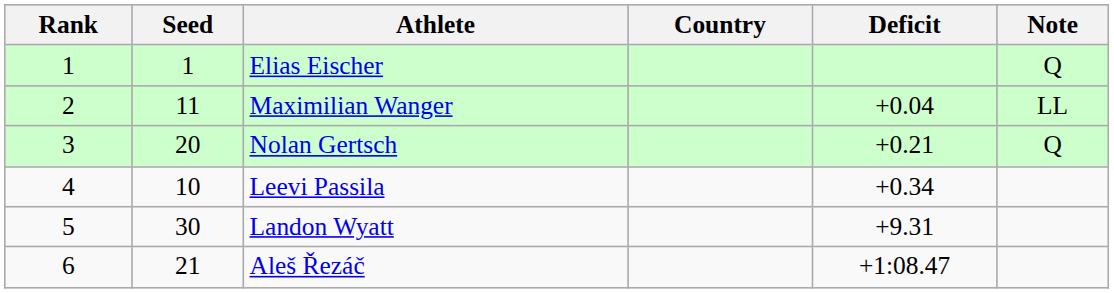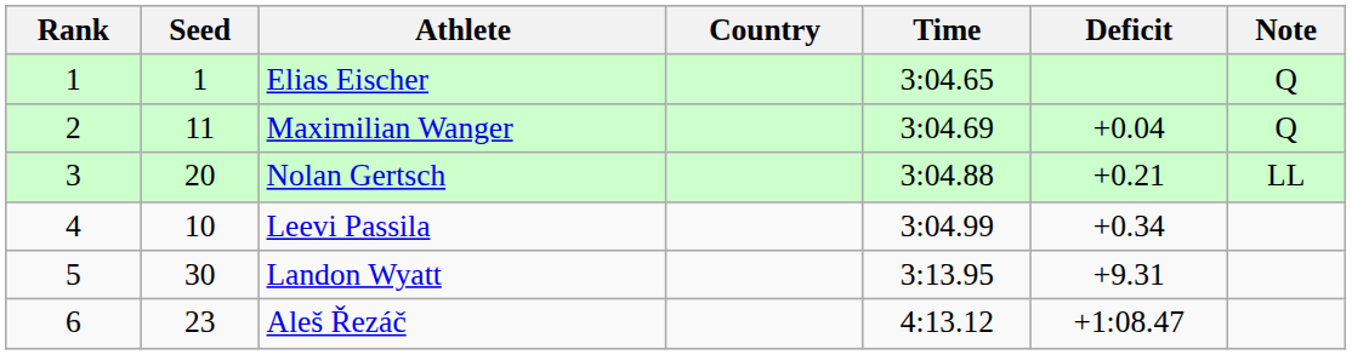+ column: Time | 3:04.65 | 3:04.69 | 3:04.88 | 3:04.99 | 3:13.95 | 4:13.12
Maximilian Wanger | Note: LL -> Q
Nolan Gertsch | Note: Q -> LL
Aleš Řezáč | Seed: 21 -> 23
